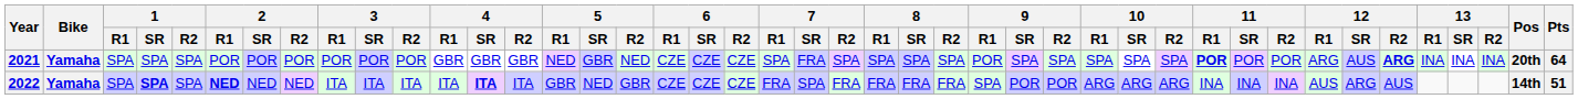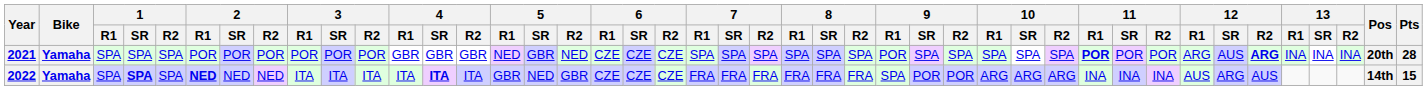2021 | 7 / SR: FRA -> SPA
2021 | Pts: 64 -> 28
2022 | 7 / SR: SPA -> FRA
2022 | Pts: 51 -> 15
